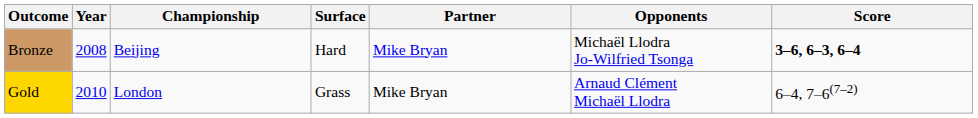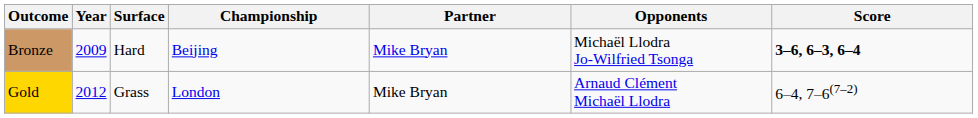columns swapped: Championship <-> Surface
Bronze | Year: 2008 -> 2009
Gold | Year: 2010 -> 2012
